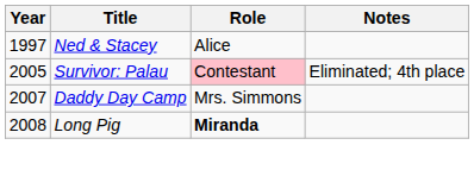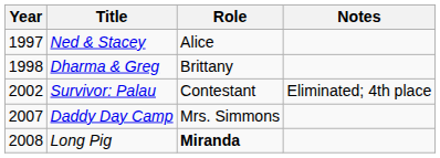+ row: 1998 | Dharma & Greg | Brittany
Survivor: Palau | Year: 2005 -> 2002
Survivor: Palau | Role: pink background -> no background
